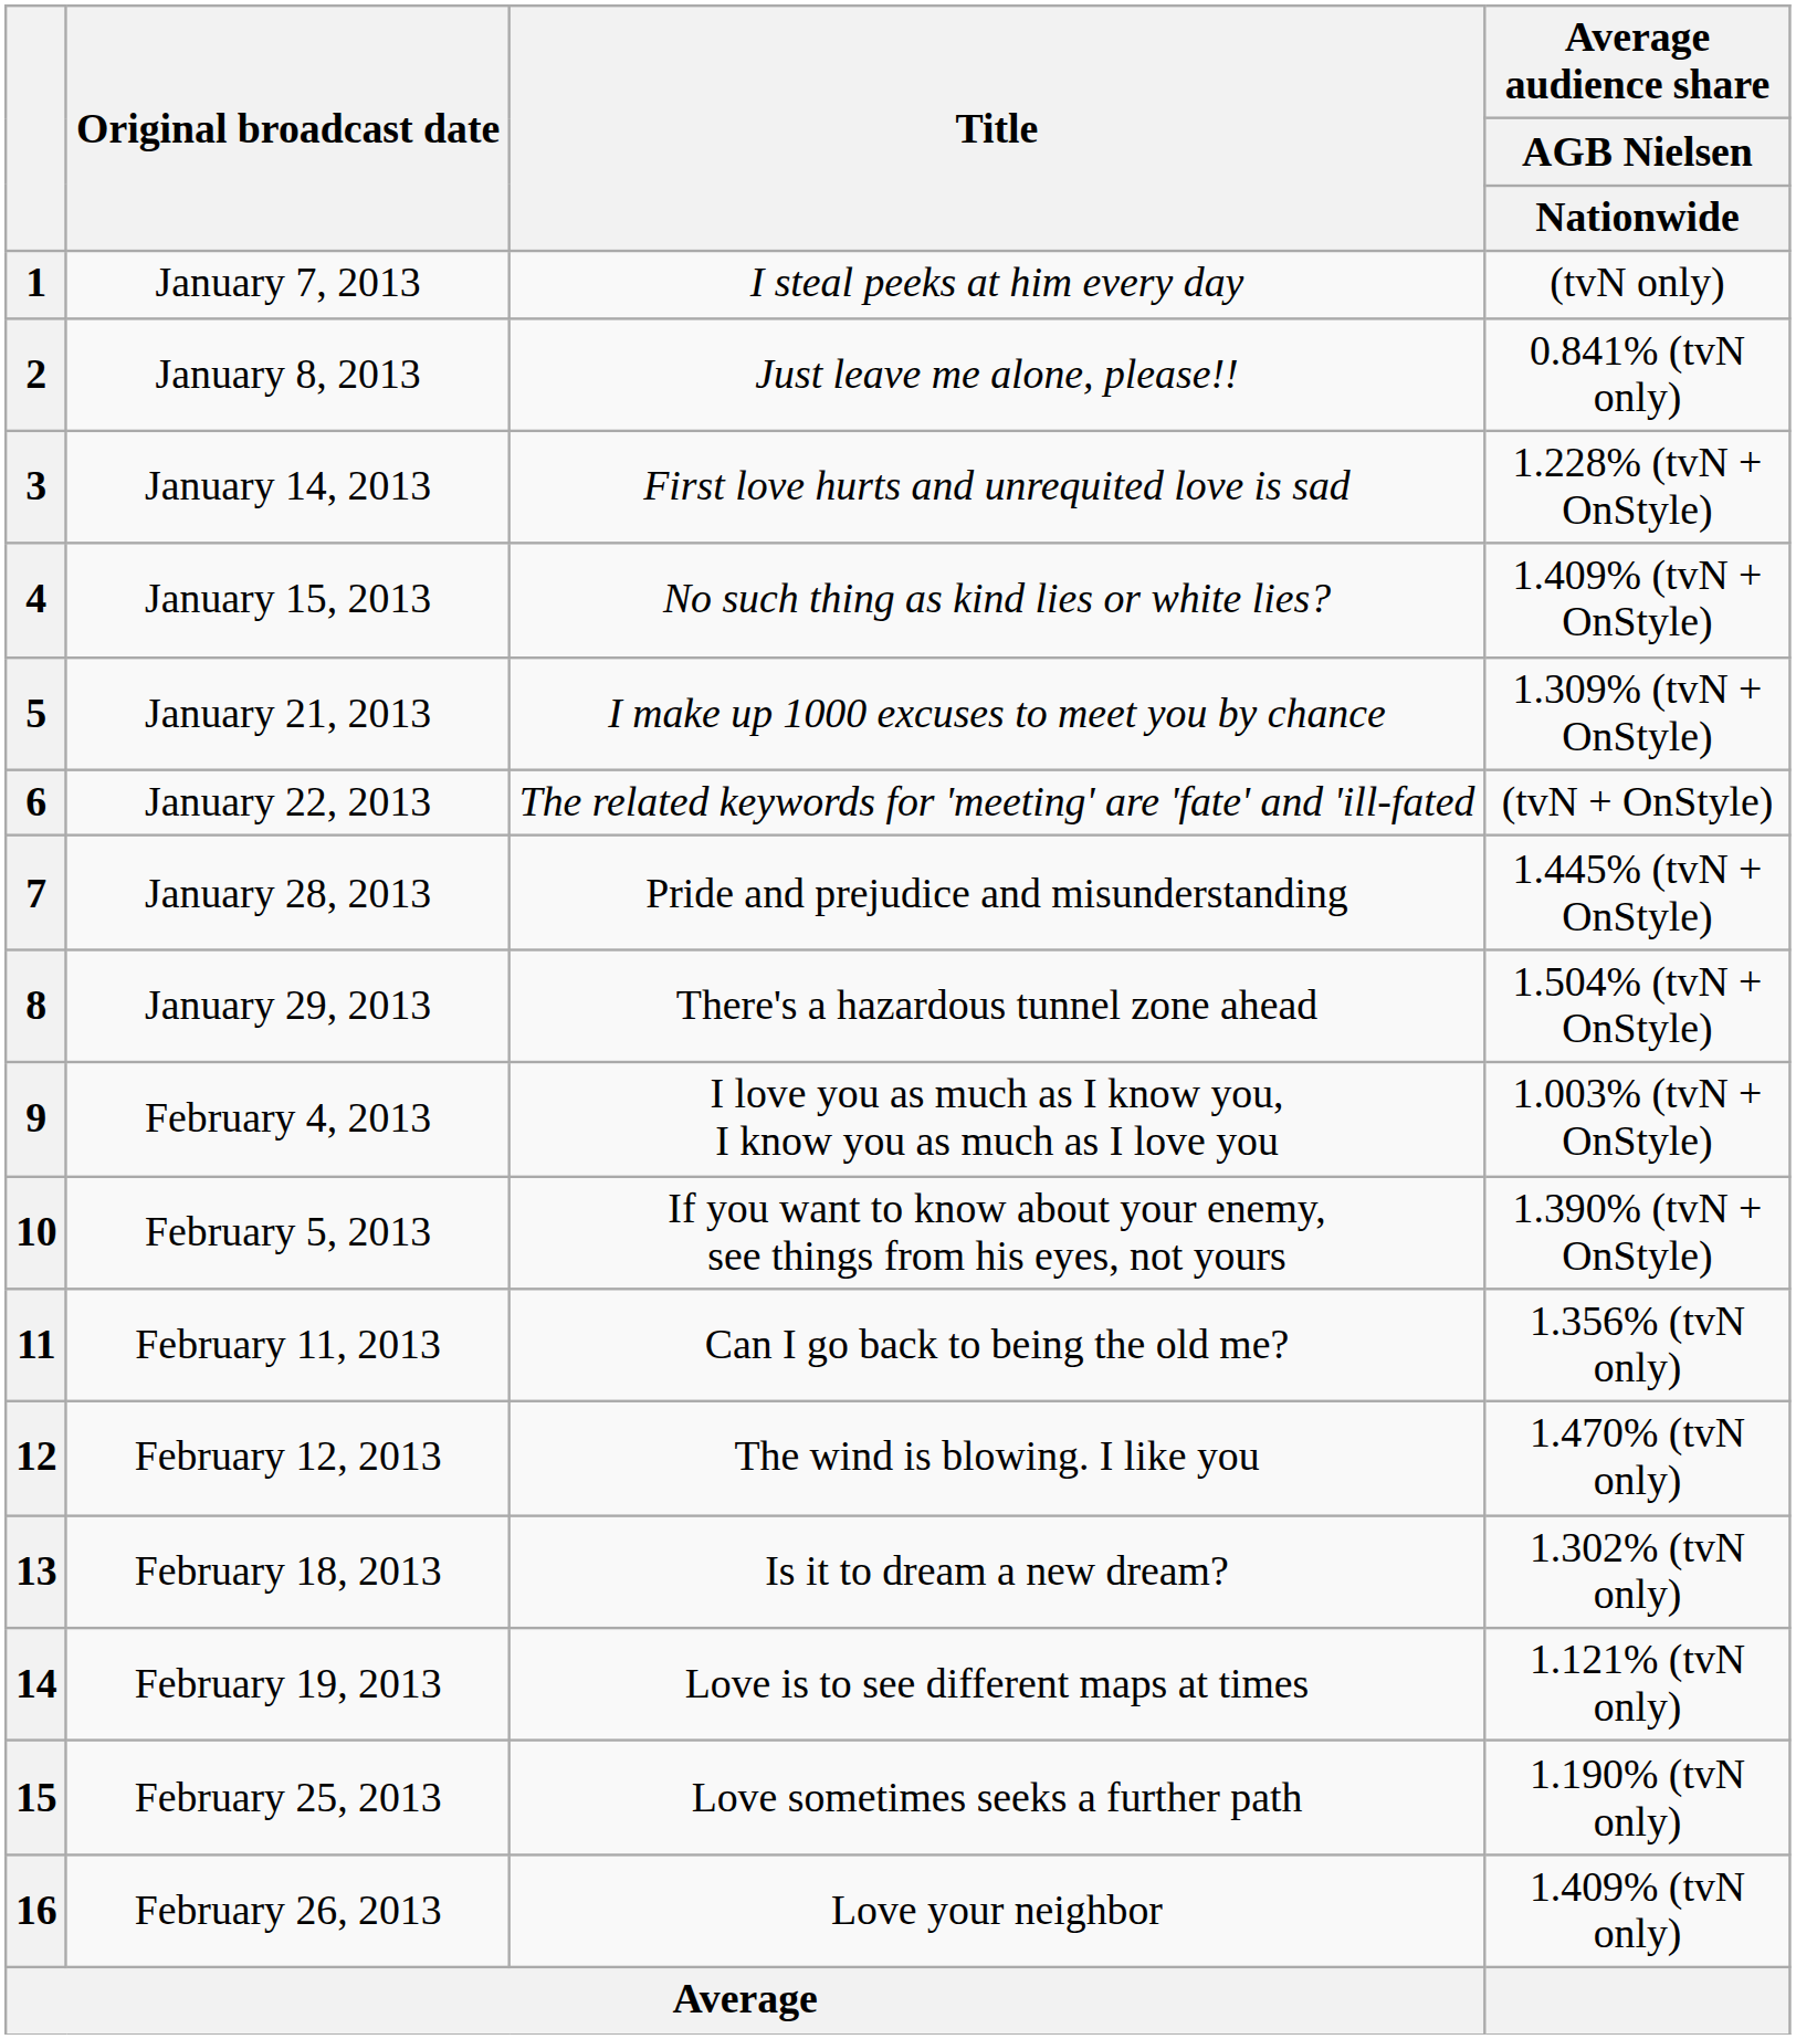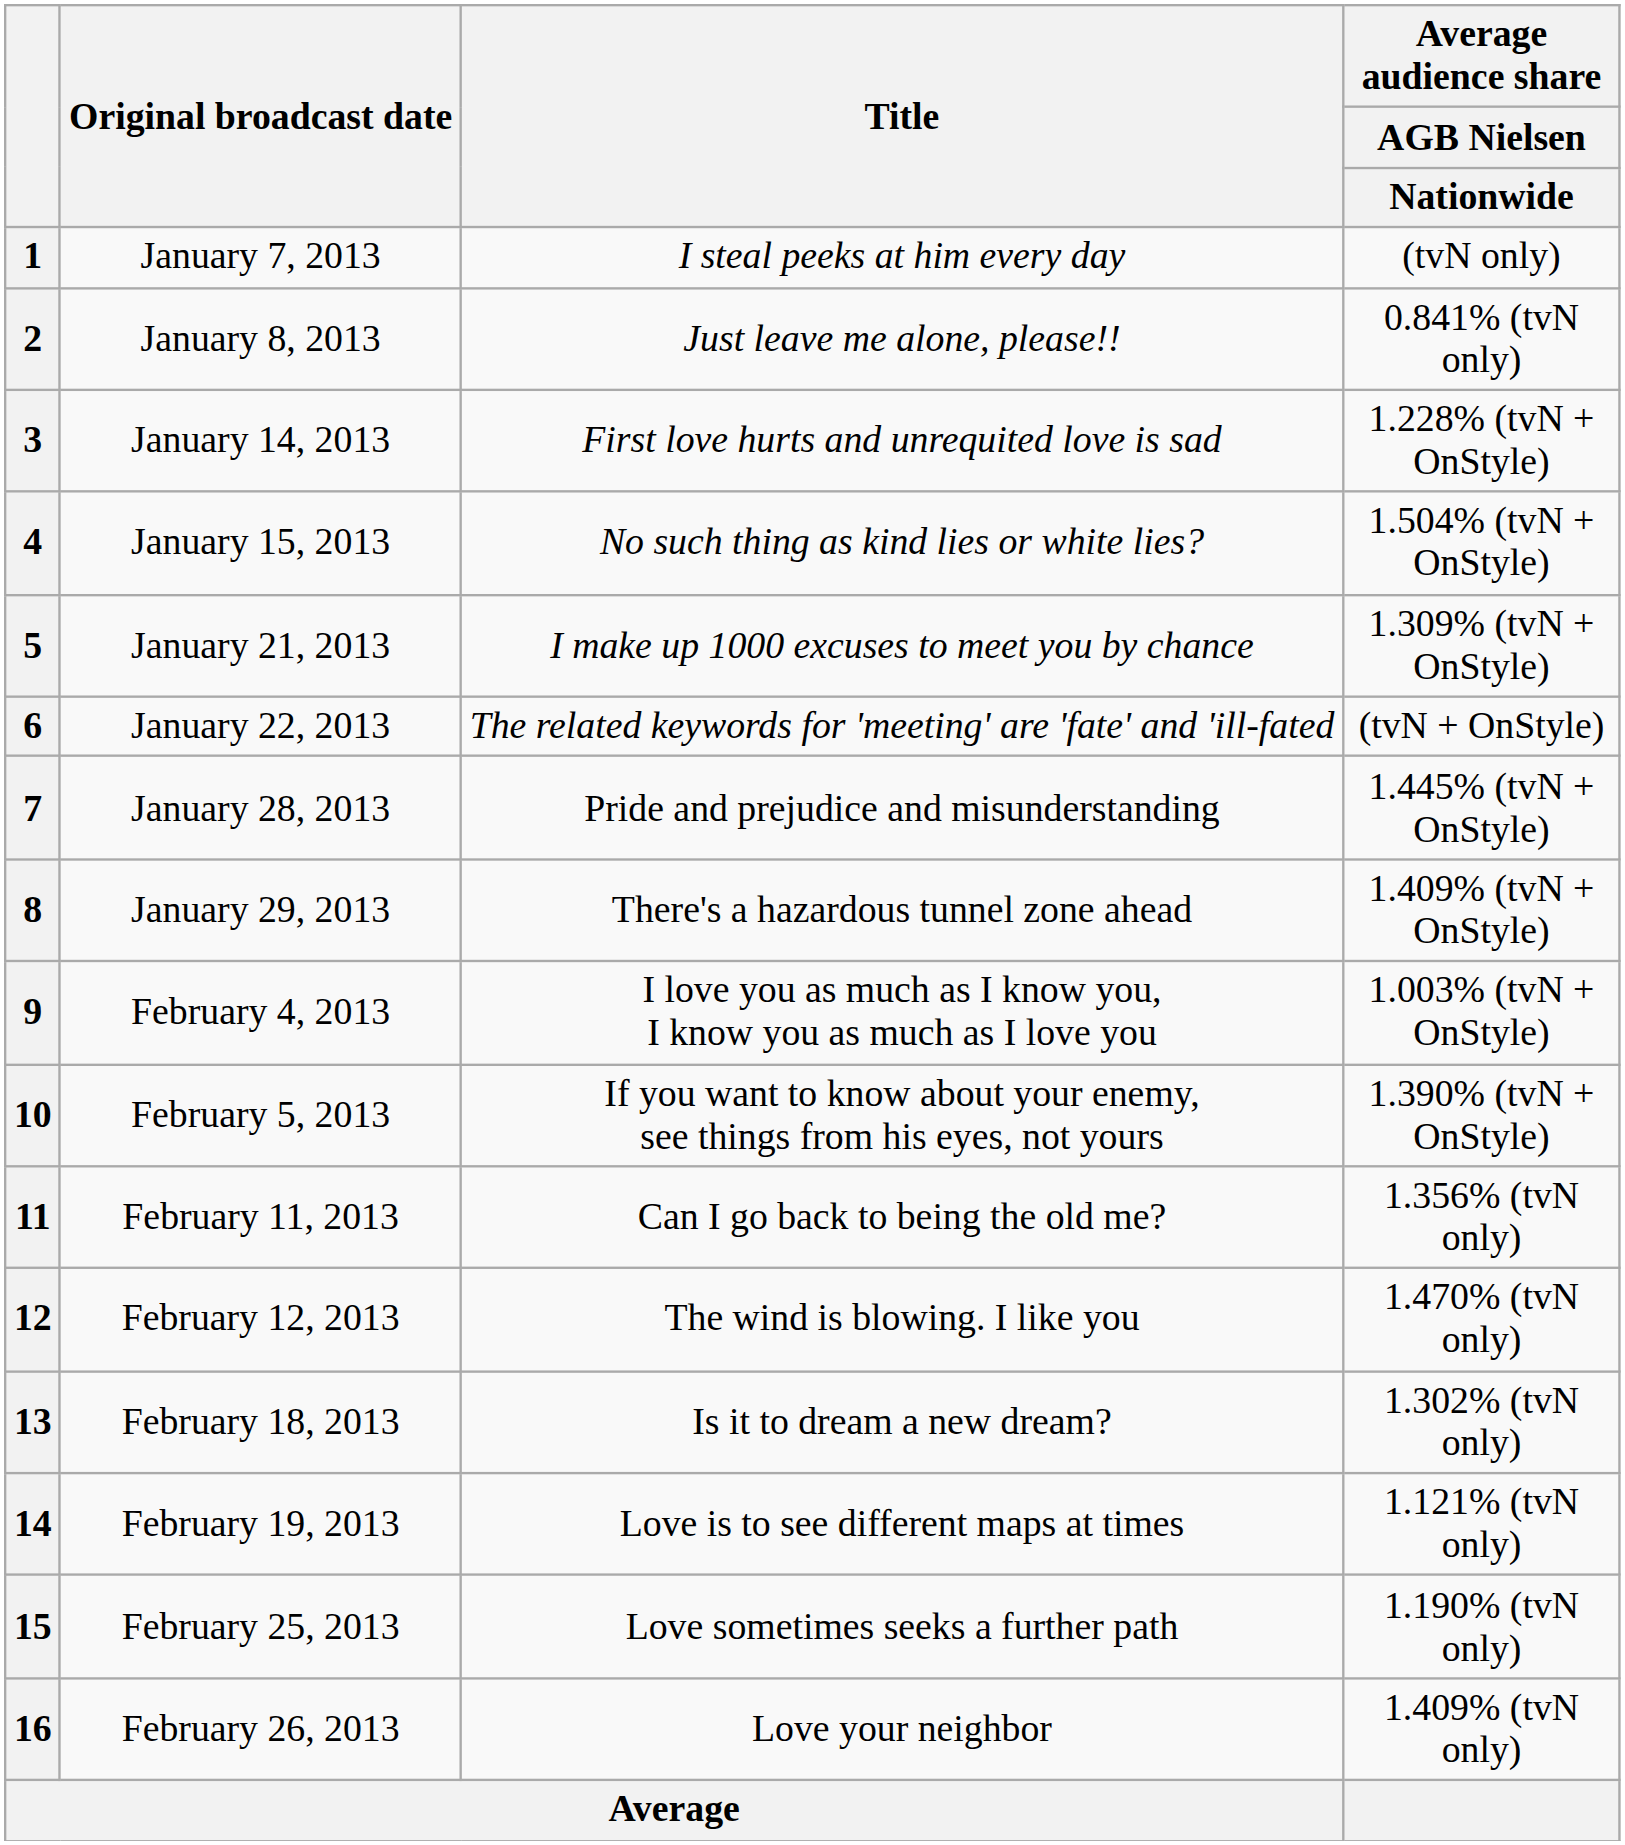4 | Average audience share / AGB Nielsen / Nationwide: 1.409% (tvN + OnStyle) -> 1.504% (tvN + OnStyle)
8 | Average audience share / AGB Nielsen / Nationwide: 1.504% (tvN + OnStyle) -> 1.409% (tvN + OnStyle)
